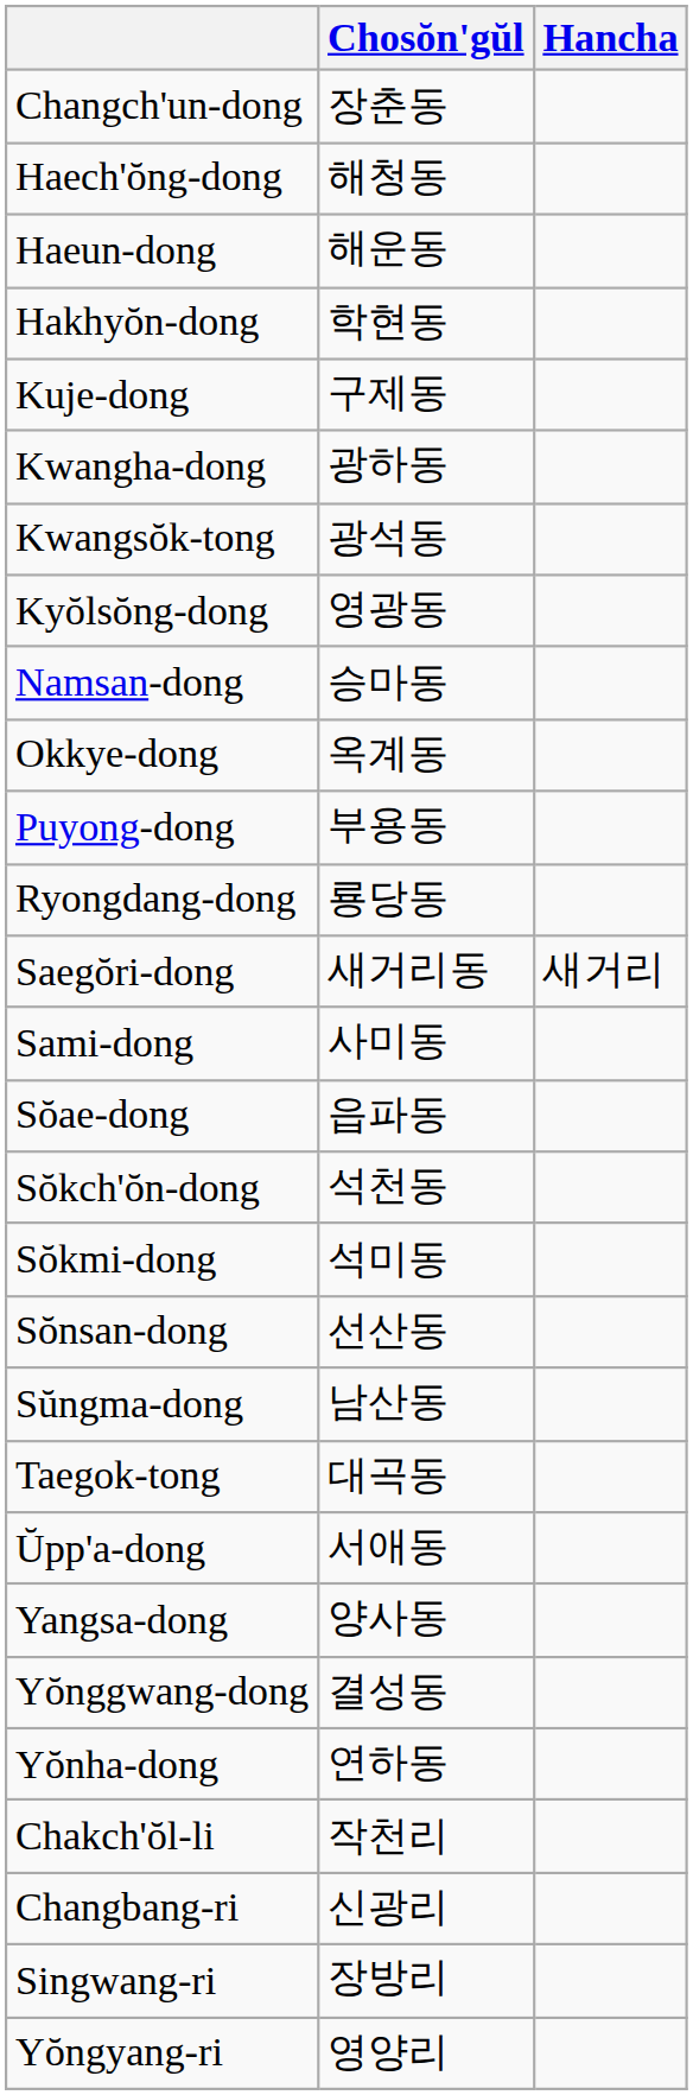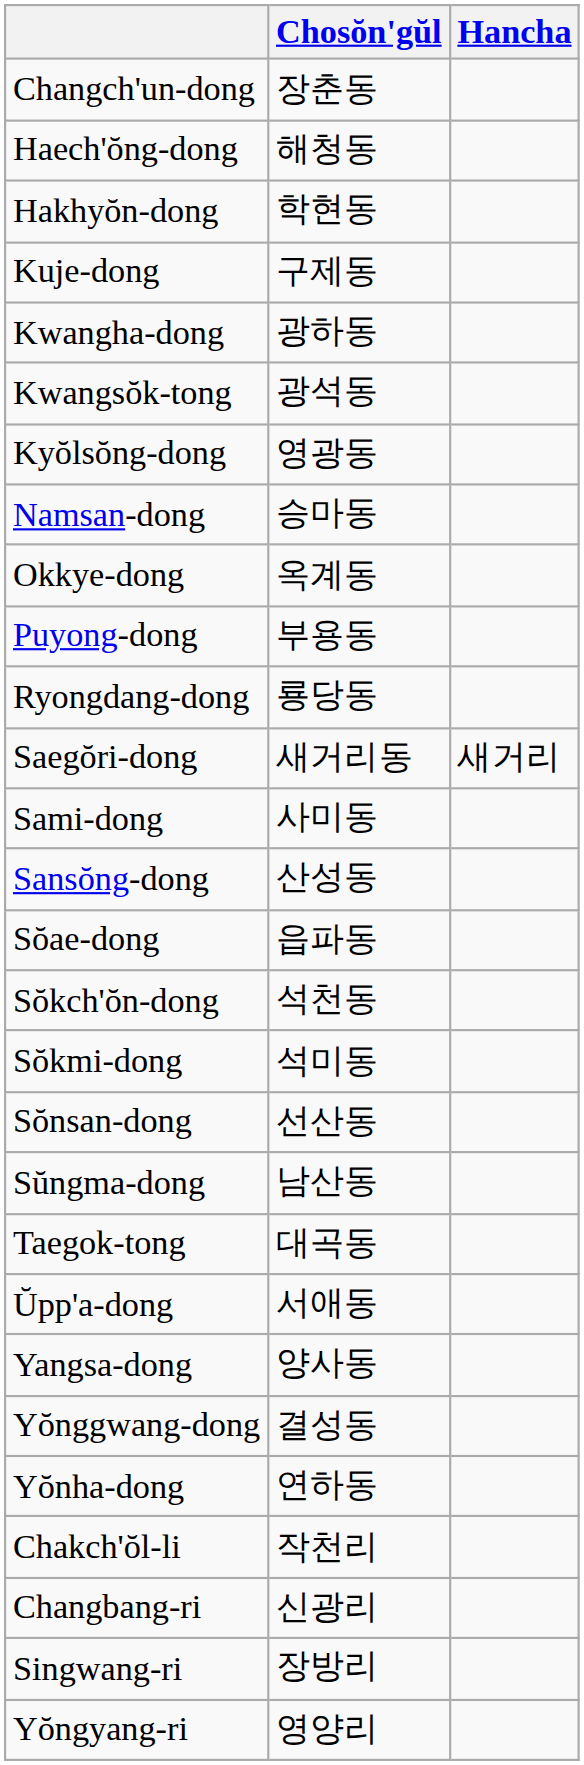- row: Haeun-dong | 해운동
+ row: Sansŏng-dong | 산성동
